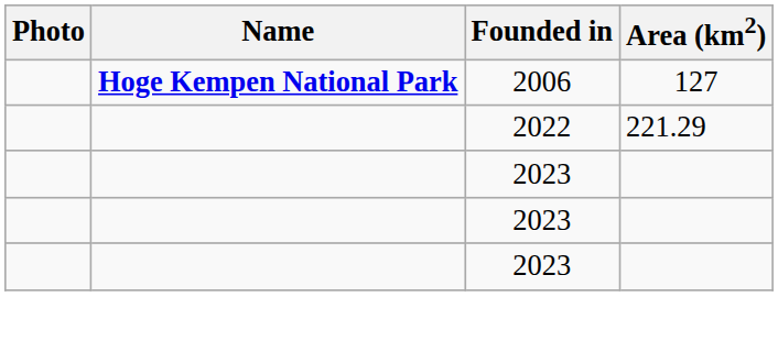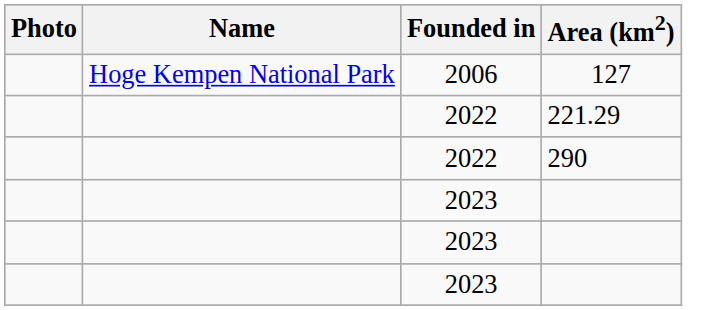127 | Name: bold -> normal
+ row: 2022 | 290
